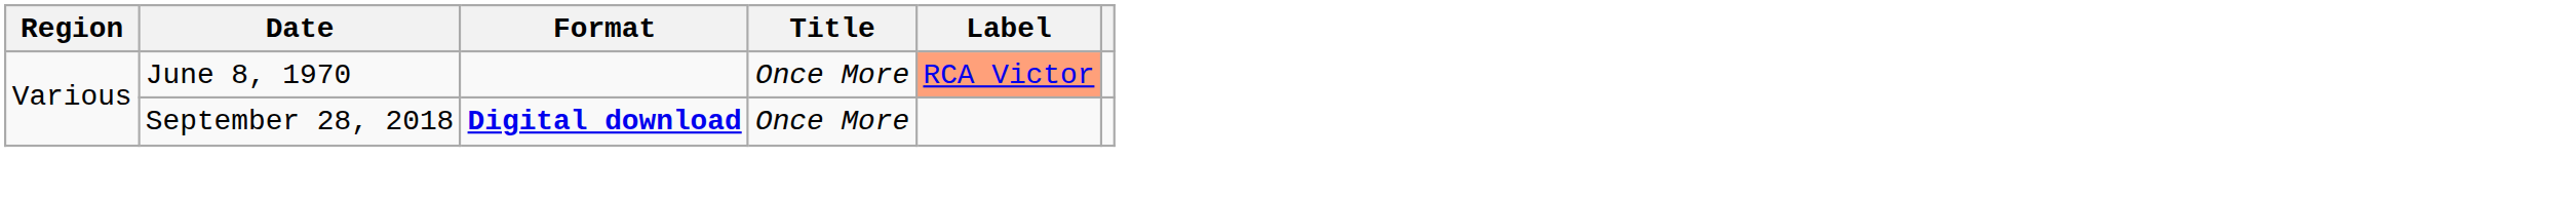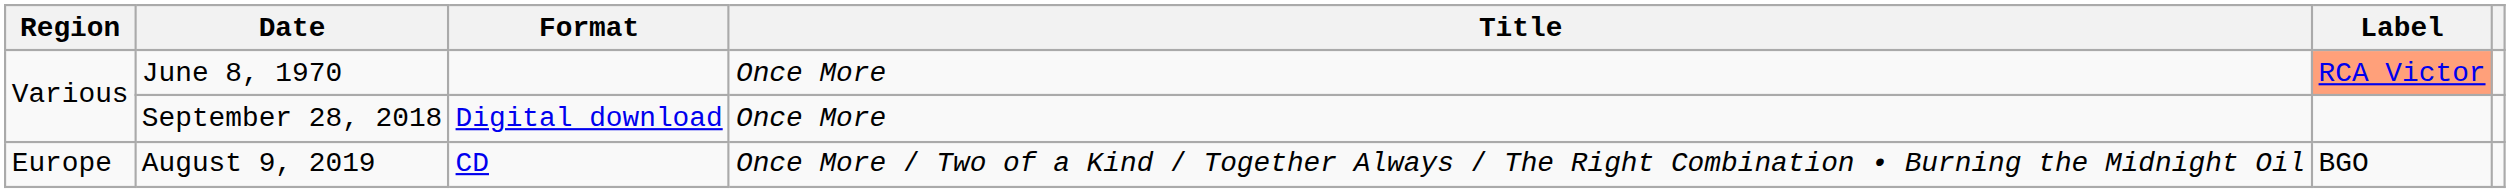September 28, 2018 | Format: bold -> normal
+ row: Europe | August 9, 2019 | CD | Once More / Two of a Kind / Together Always / The Right Combination • Burning the Midnight Oil | BGO
